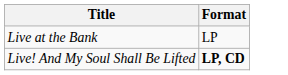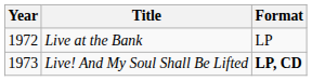+ column: Year | 1972 | 1973
